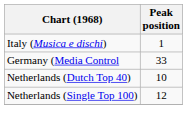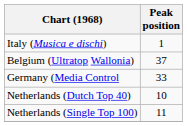+ row: Belgium (Ultratop Wallonia) | 37
Netherlands (Single Top 100) | Peak position: 12 -> 11
